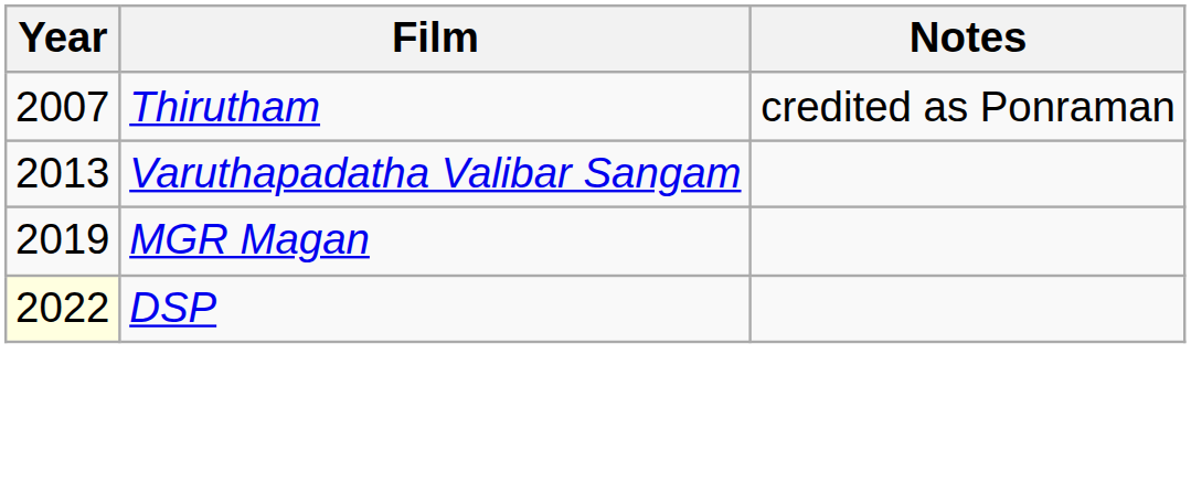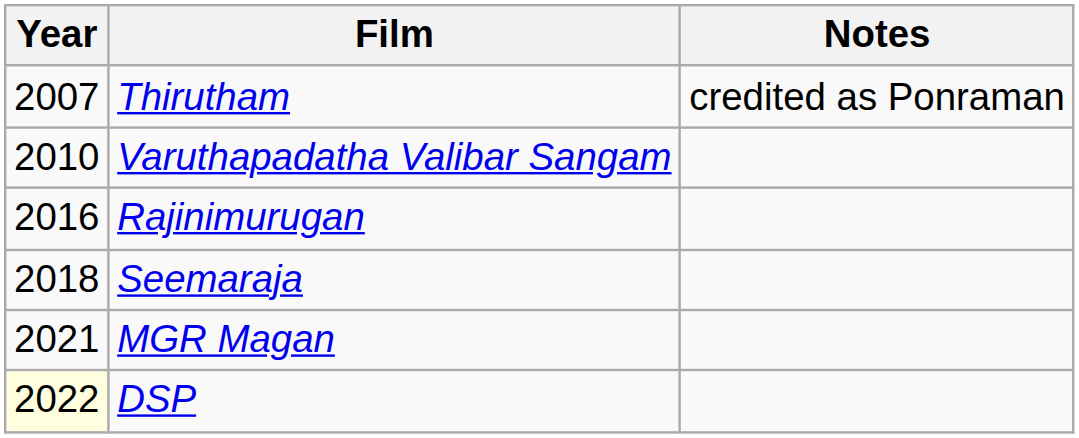Varuthapadatha Valibar Sangam | Year: 2013 -> 2010
+ row: 2016 | Rajinimurugan
+ row: 2018 | Seemaraja
MGR Magan | Year: 2019 -> 2021
